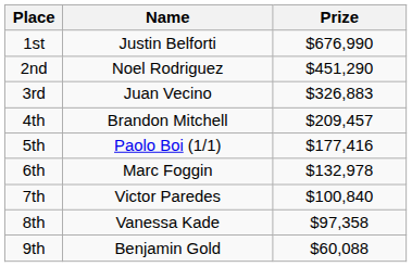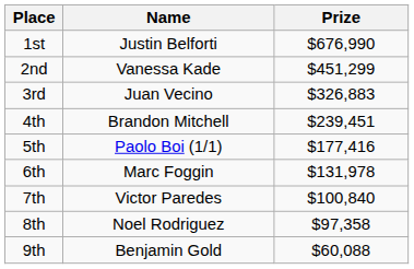2nd | Name: Noel Rodriguez -> Vanessa Kade
2nd | Prize: $451,290 -> $451,299
4th | Prize: $209,457 -> $239,451
6th | Prize: $132,978 -> $131,978
8th | Name: Vanessa Kade -> Noel Rodriguez
